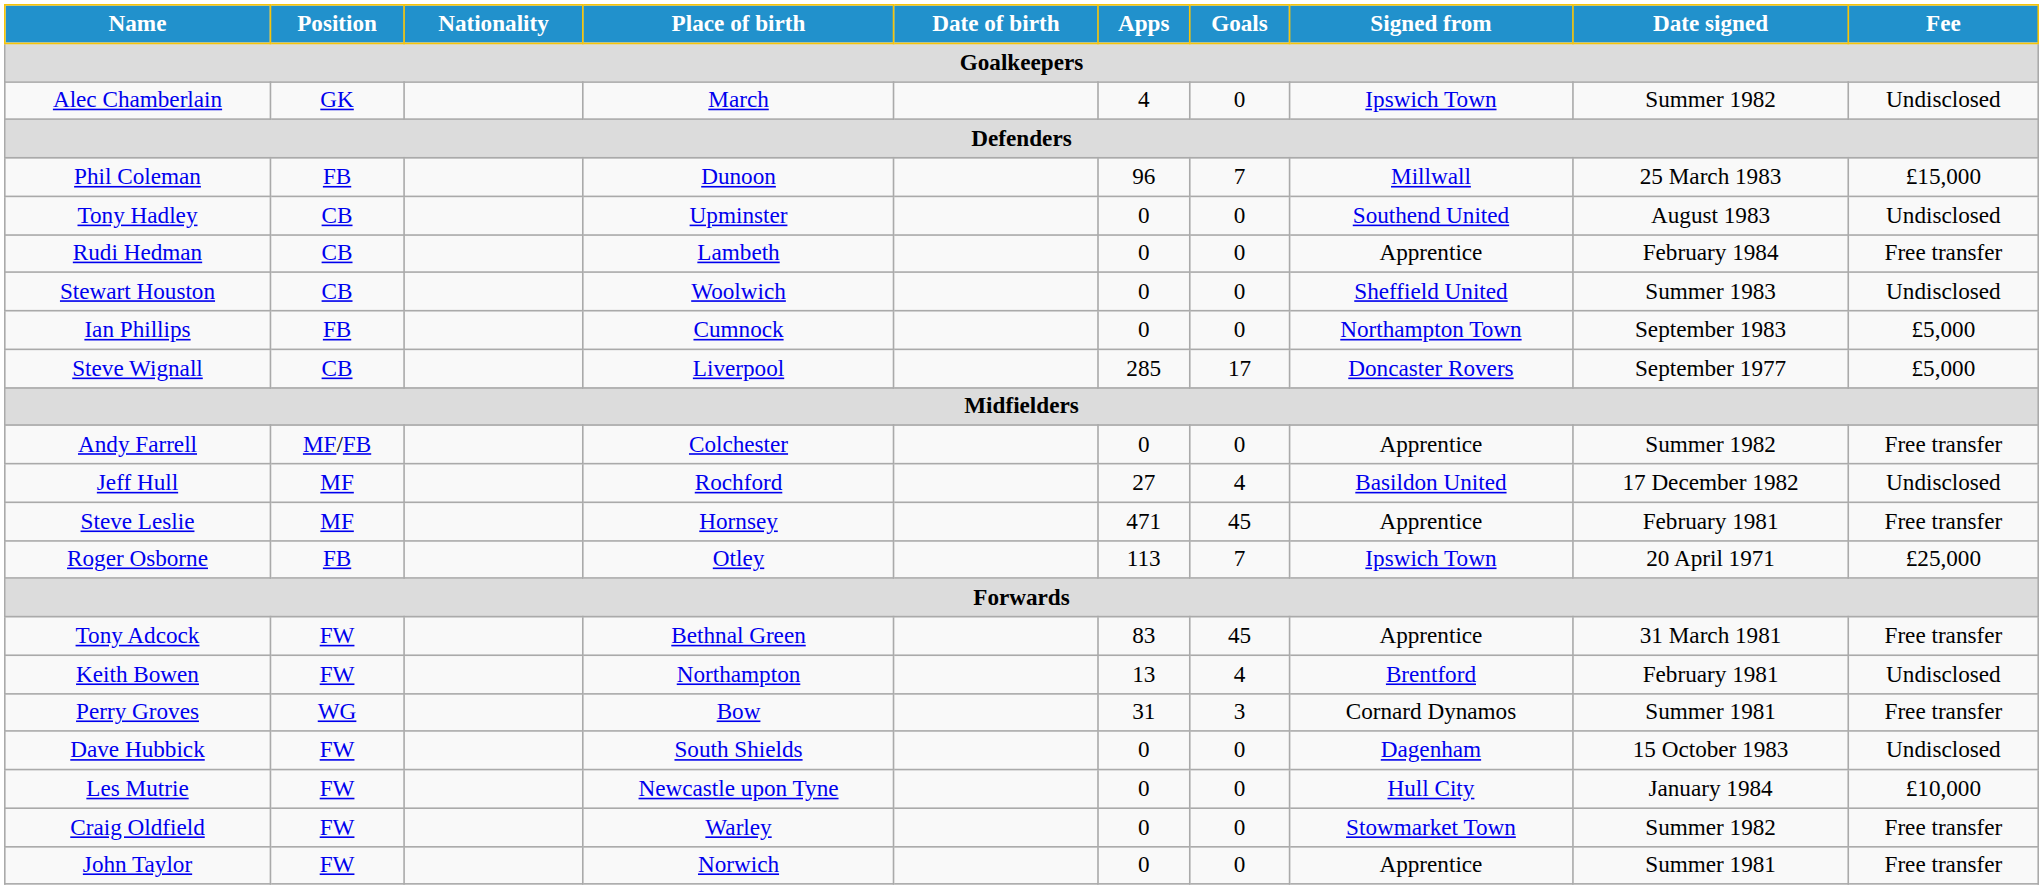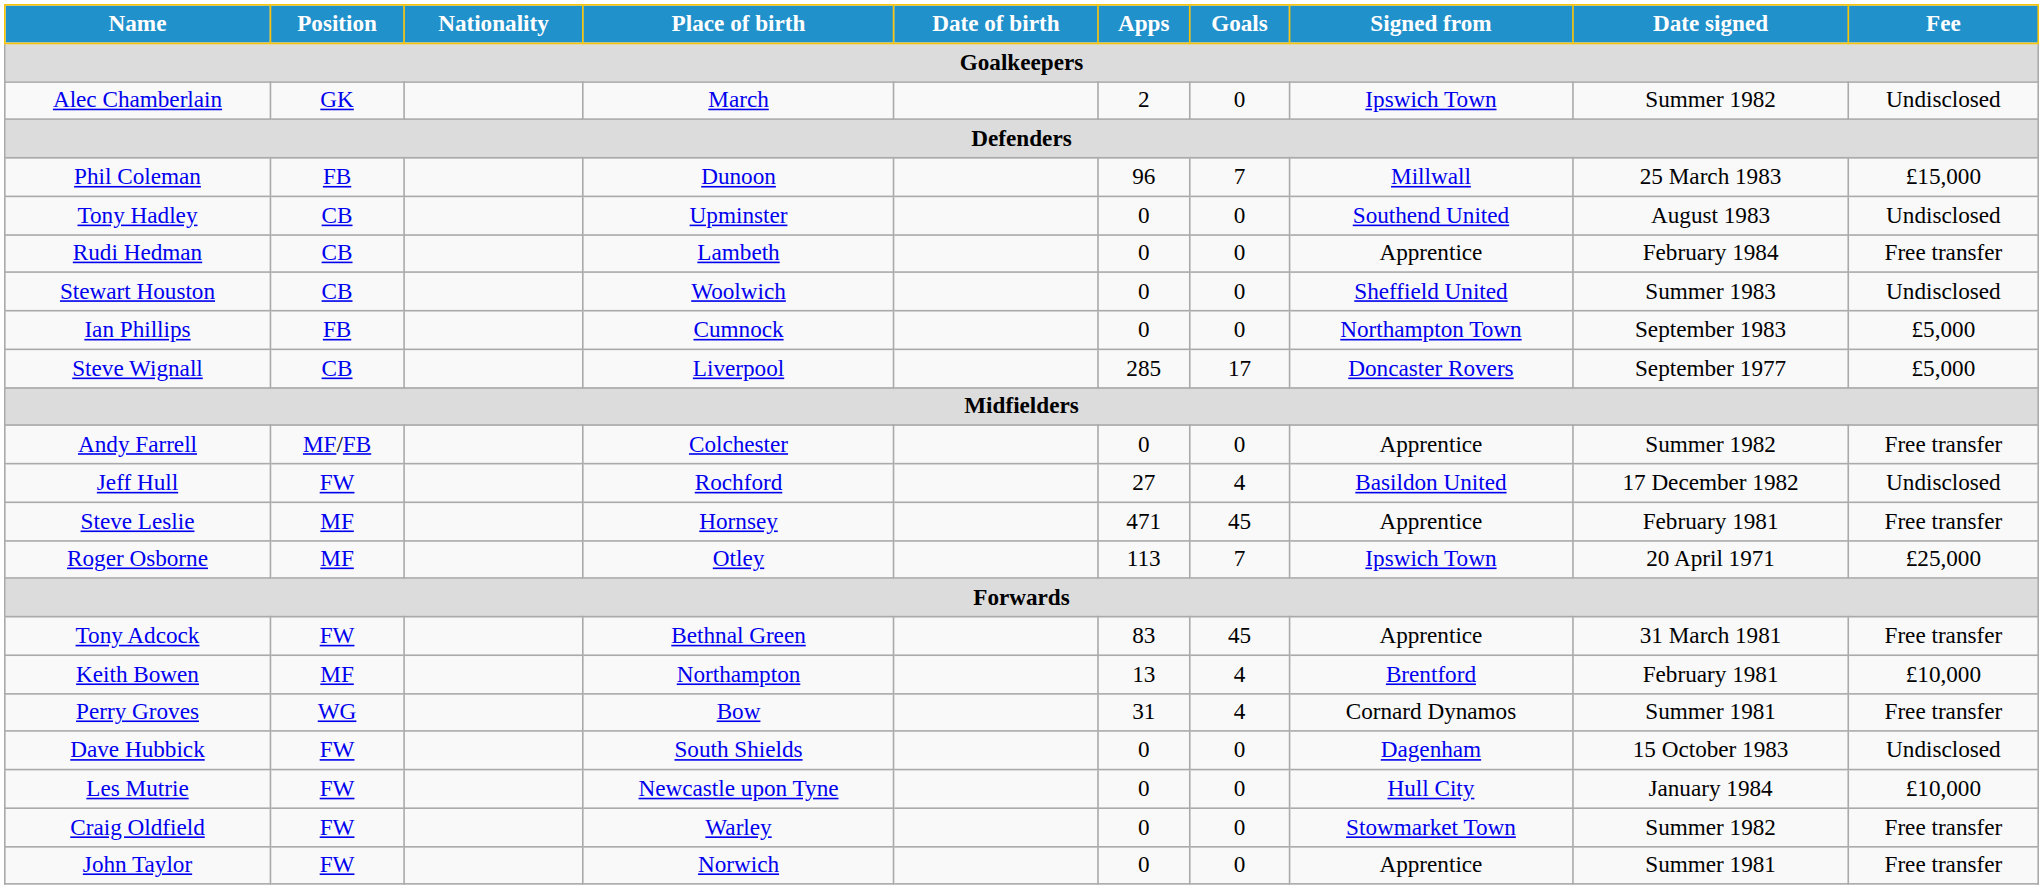Alec Chamberlain | Apps: 4 -> 2
Jeff Hull | Position: MF -> FW
Roger Osborne | Position: FB -> MF
Keith Bowen | Position: FW -> MF
Keith Bowen | Fee: Undisclosed -> £10,000
Perry Groves | Goals: 3 -> 4
